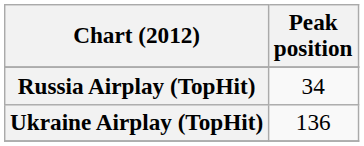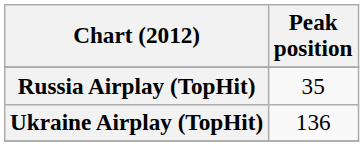Russia Airplay (TopHit) | Peak position: 34 -> 35
